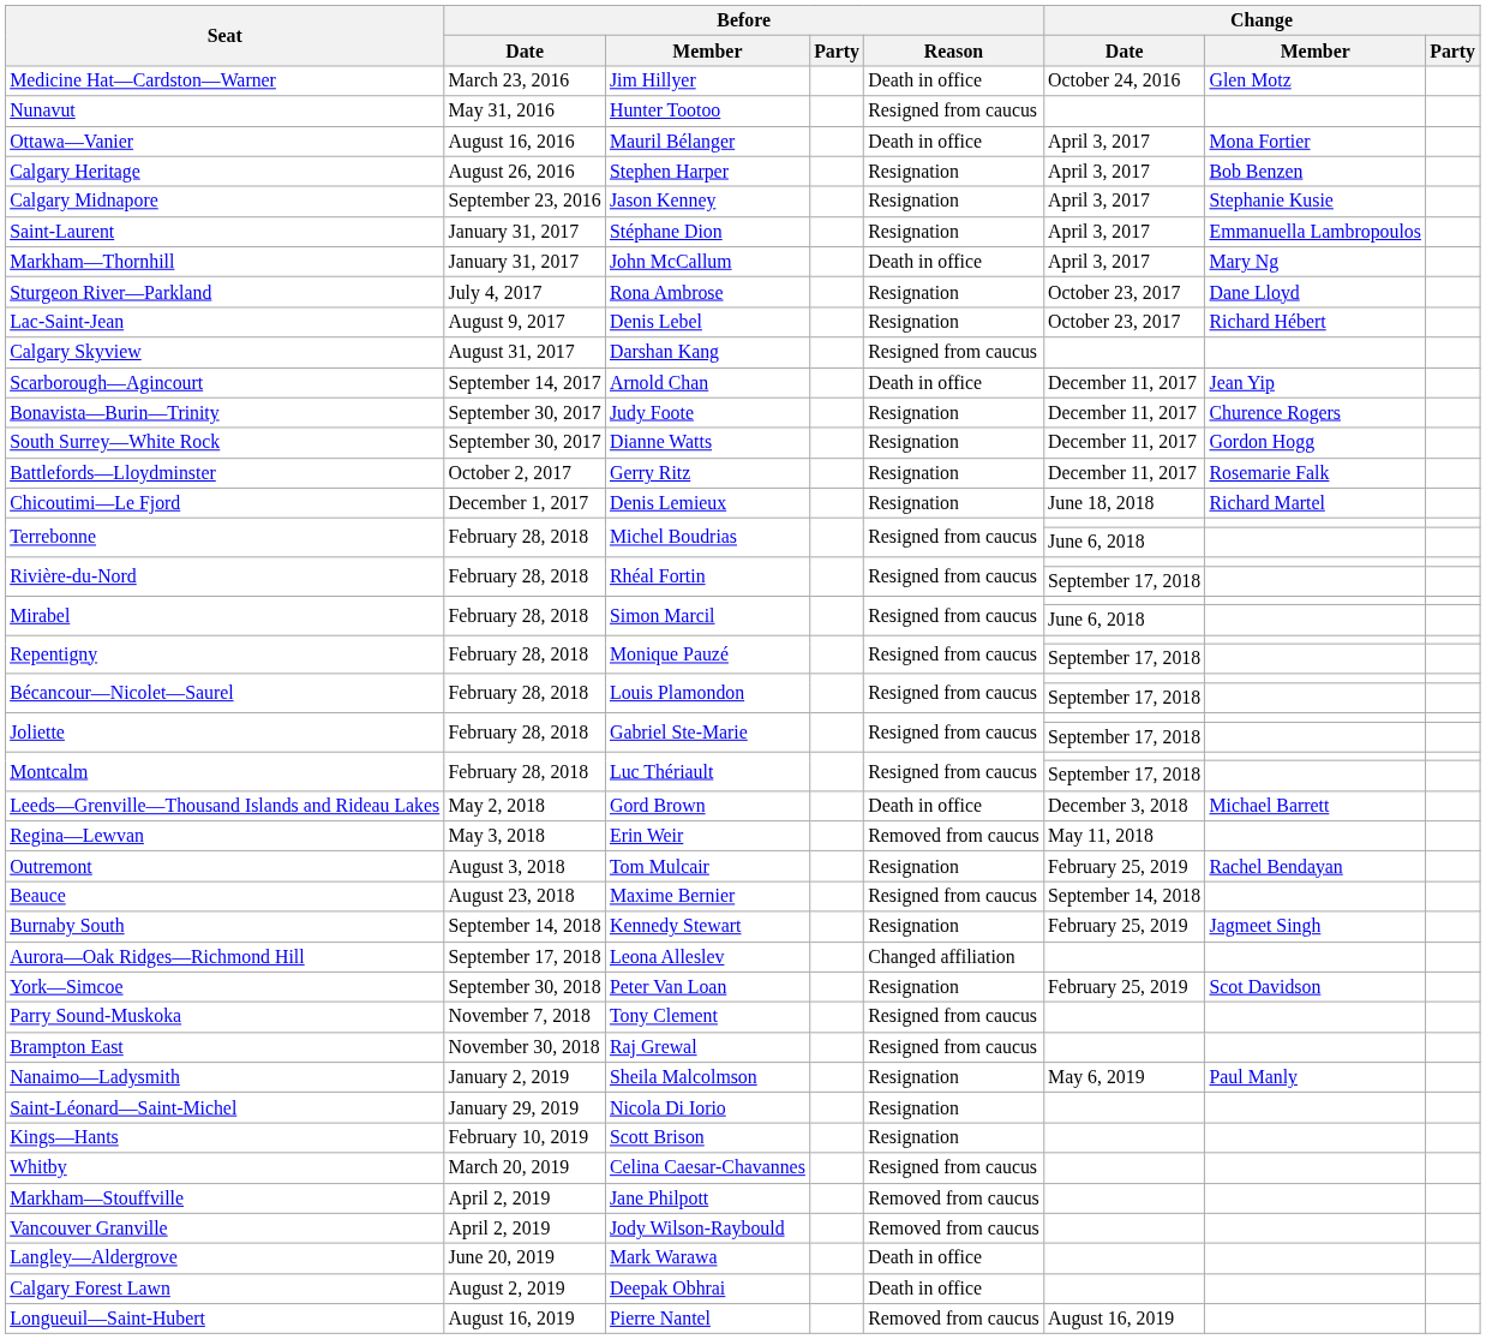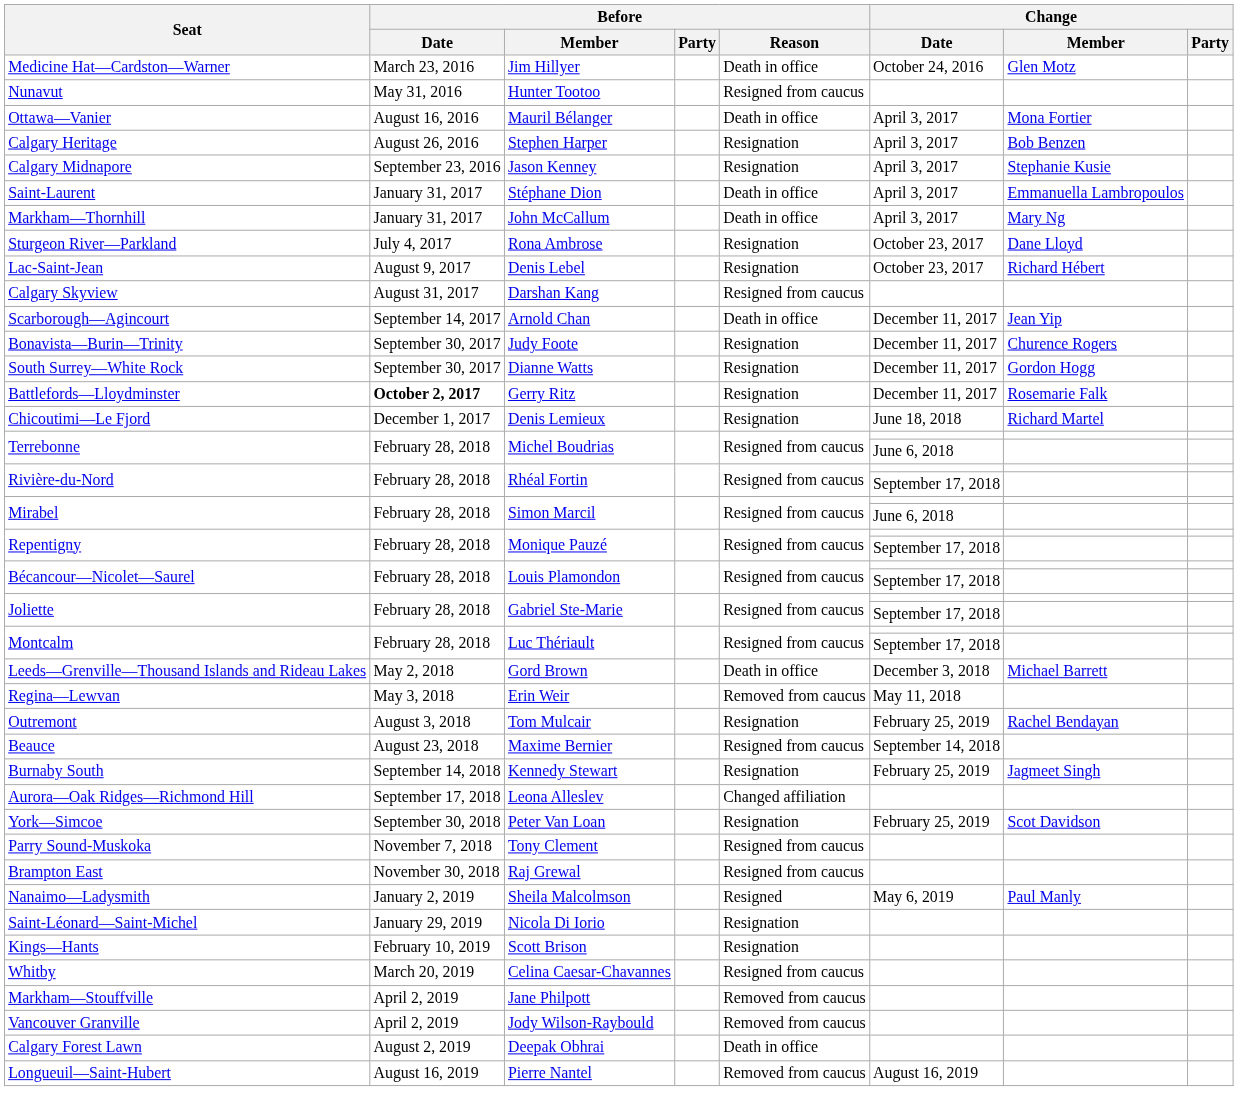Saint-Laurent | Before / Reason: Resignation -> Death in office
Battlefords—Lloydminster | Before / Date: normal -> bold
Nanaimo—Ladysmith | Before / Reason: Resignation -> Resigned
- row: Langley—Aldergrove | June 20, 2019 | Mark Warawa | Death in office
